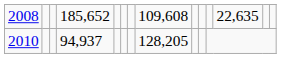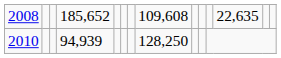2010 | column 4: 94,937 -> 94,939
2010 | column 8: 128,205 -> 128,250
